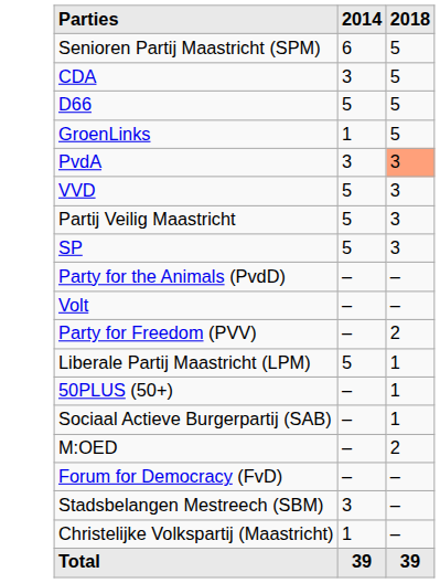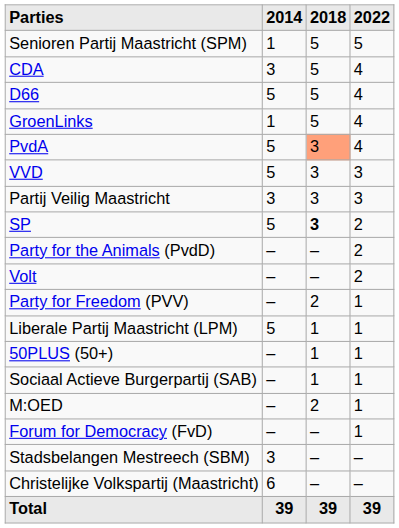+ column: 2022 | 5 | 4 | 4 | 4 | 4 | 3 | 3 | 2 | 2 | 2 | 1 | 1 | 1 | 1 | 1 | 1 | – | – | 39
Senioren Partij Maastricht (SPM) | 2014: 6 -> 1
PvdA | 2014: 3 -> 5
Partij Veilig Maastricht | 2014: 5 -> 3
SP | 2018: normal -> bold
Christelijke Volkspartij (Maastricht) | 2014: 1 -> 6
